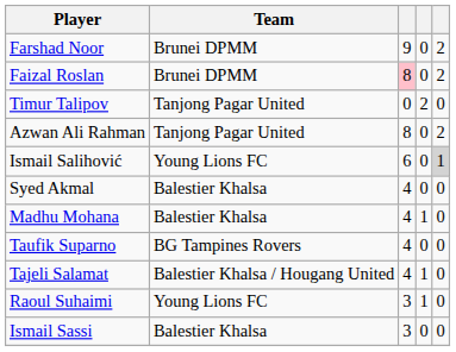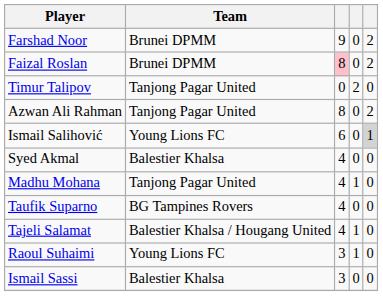Madhu Mohana | Team: Balestier Khalsa -> Tanjong Pagar United
